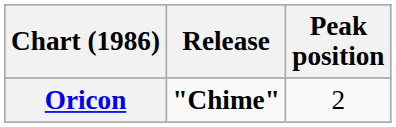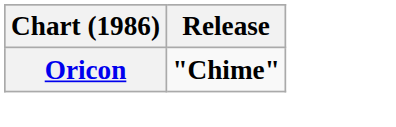- column: Peak position | 2
